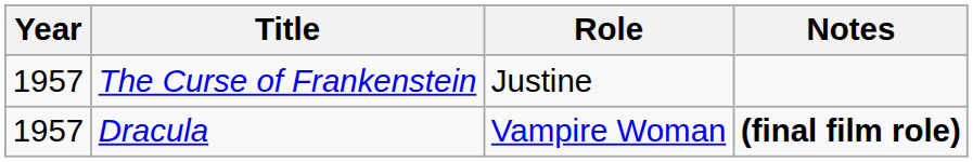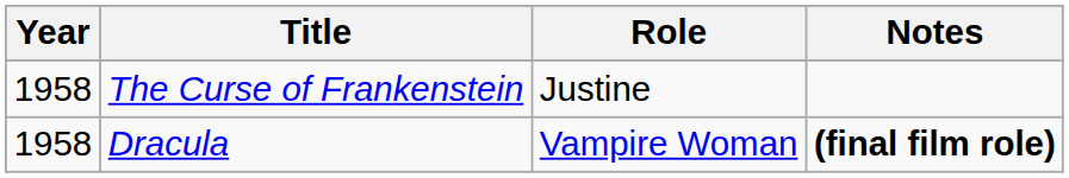The Curse of Frankenstein | Year: 1957 -> 1958
Dracula | Year: 1957 -> 1958
